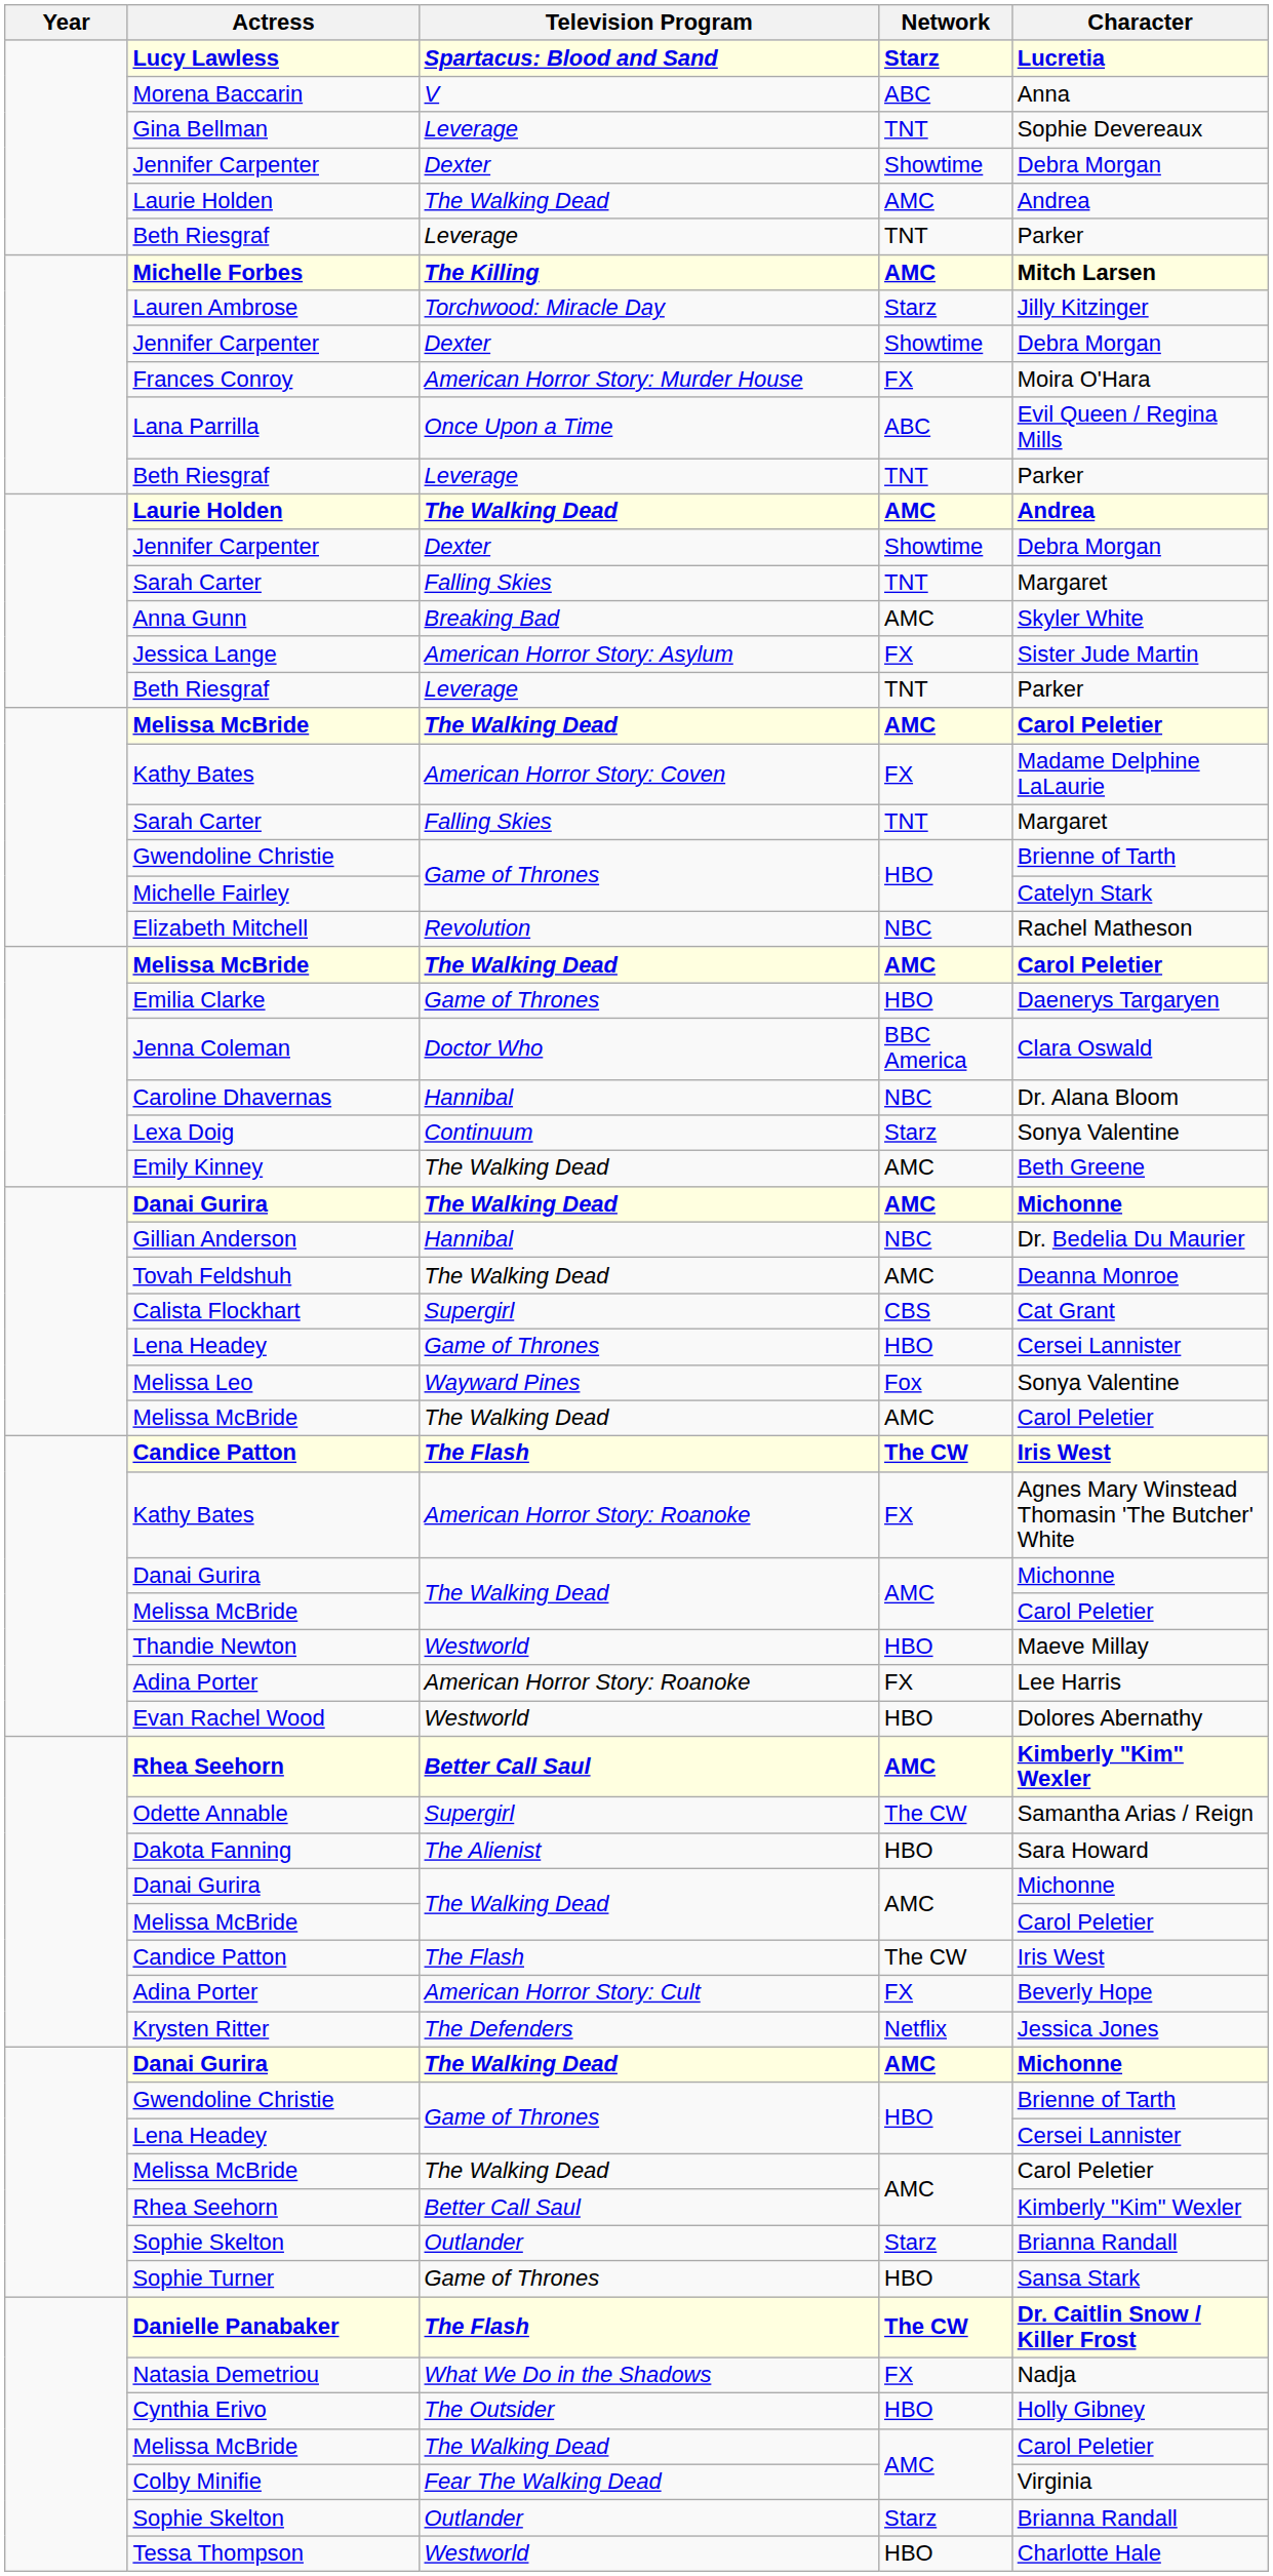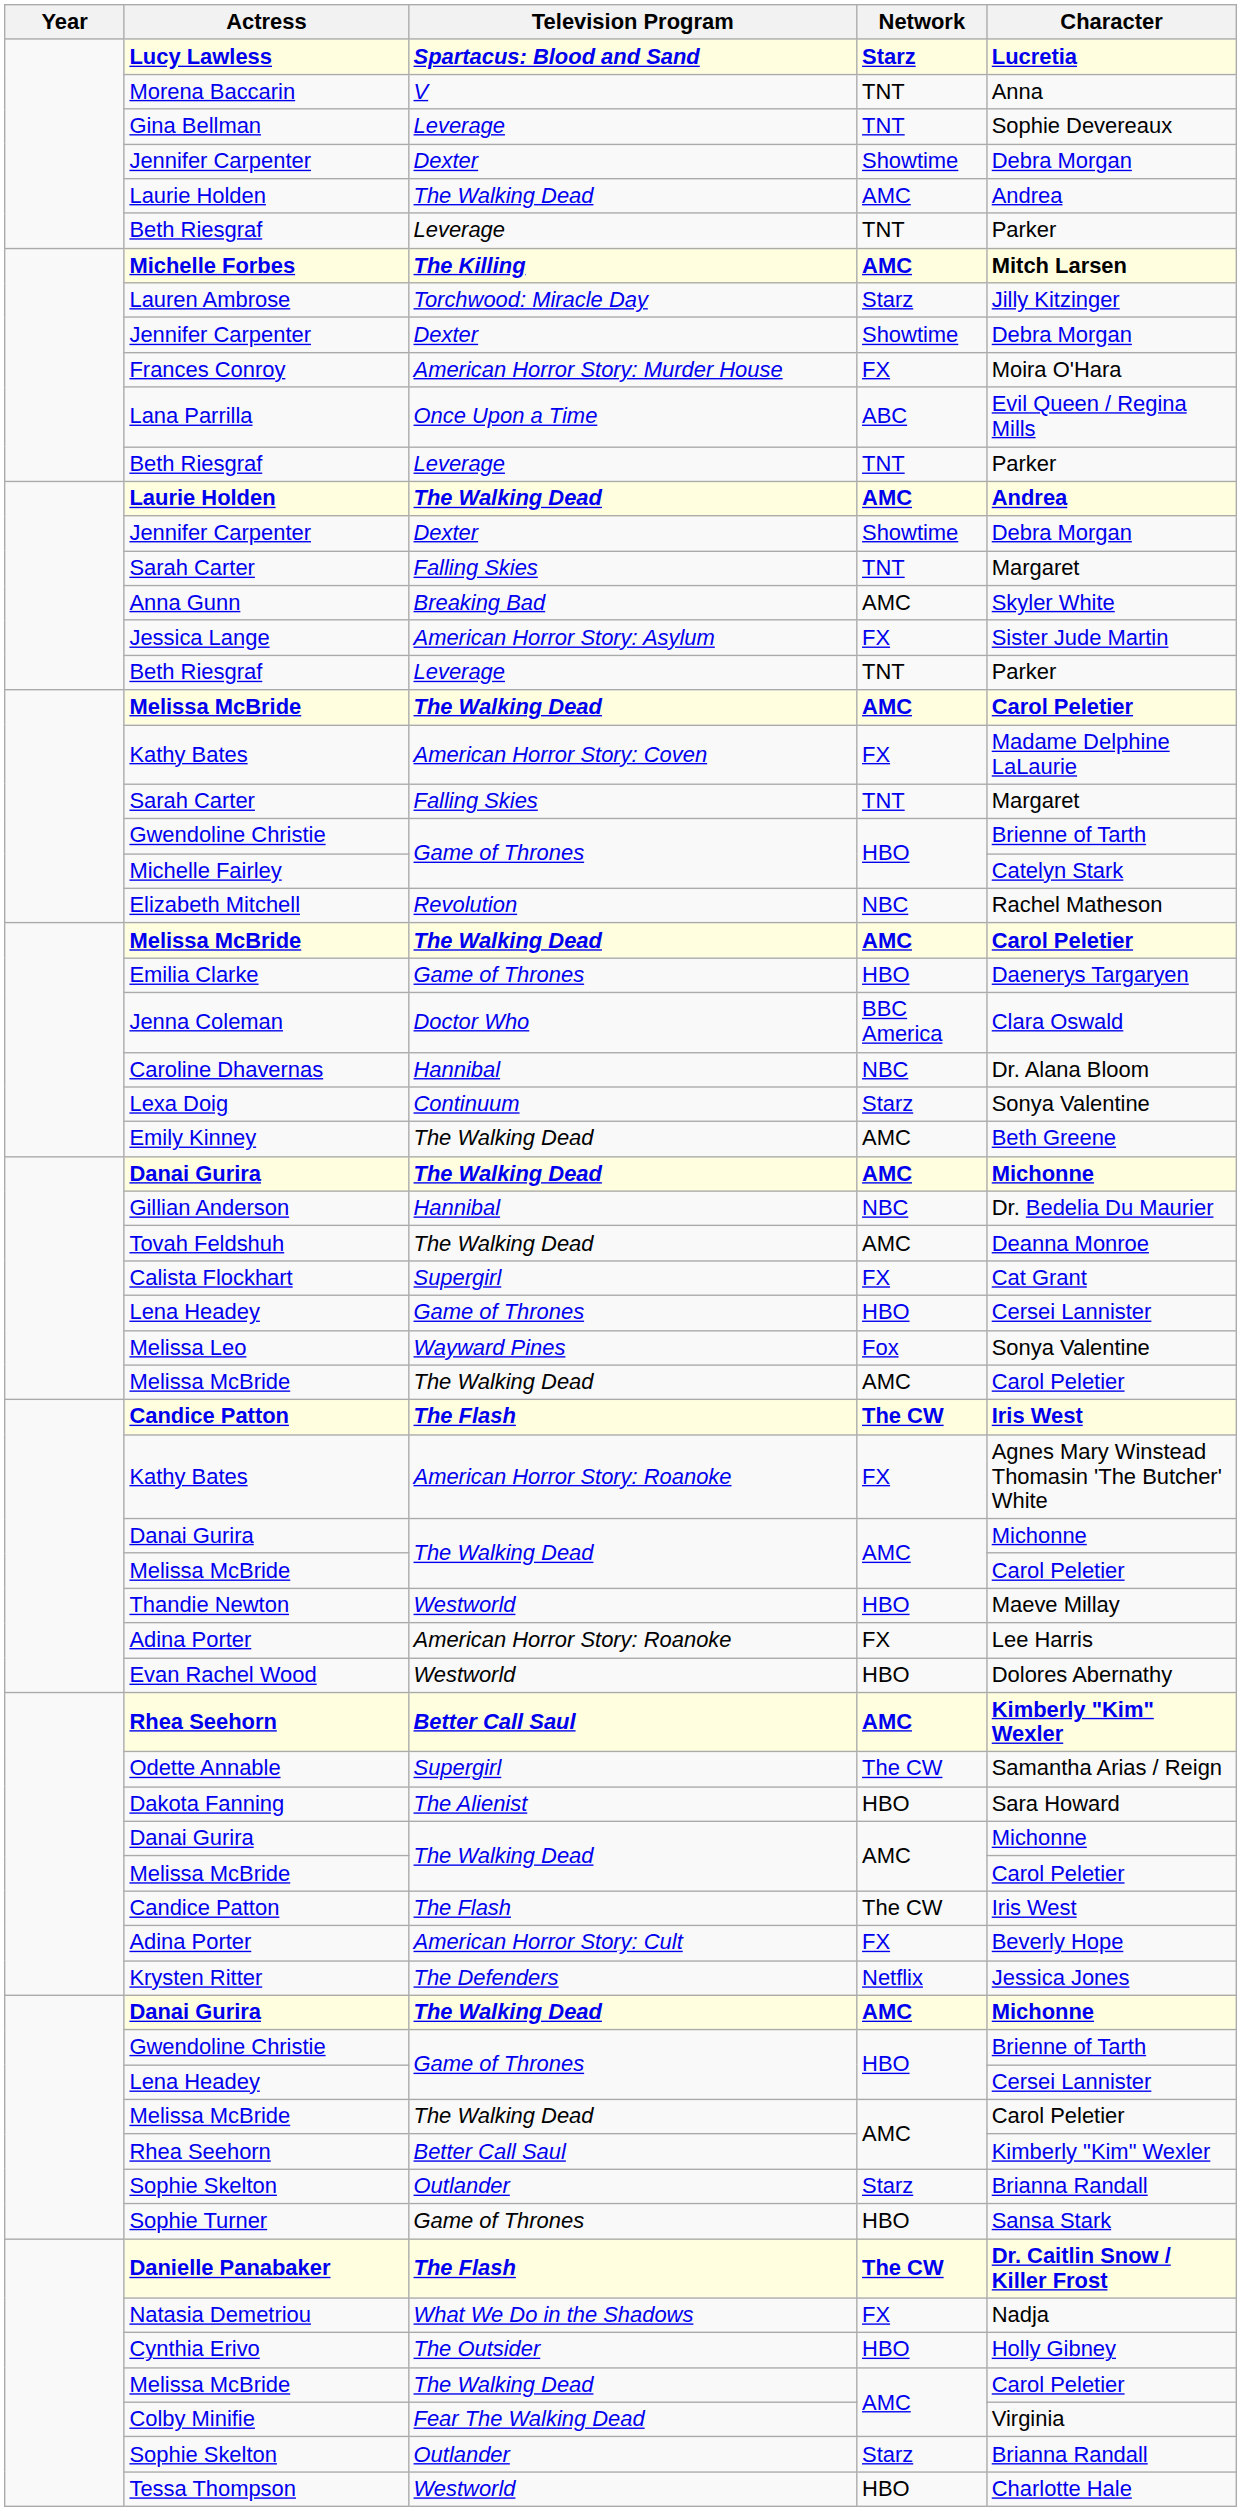Morena Baccarin | Network: ABC -> TNT
Calista Flockhart | Network: CBS -> FX
